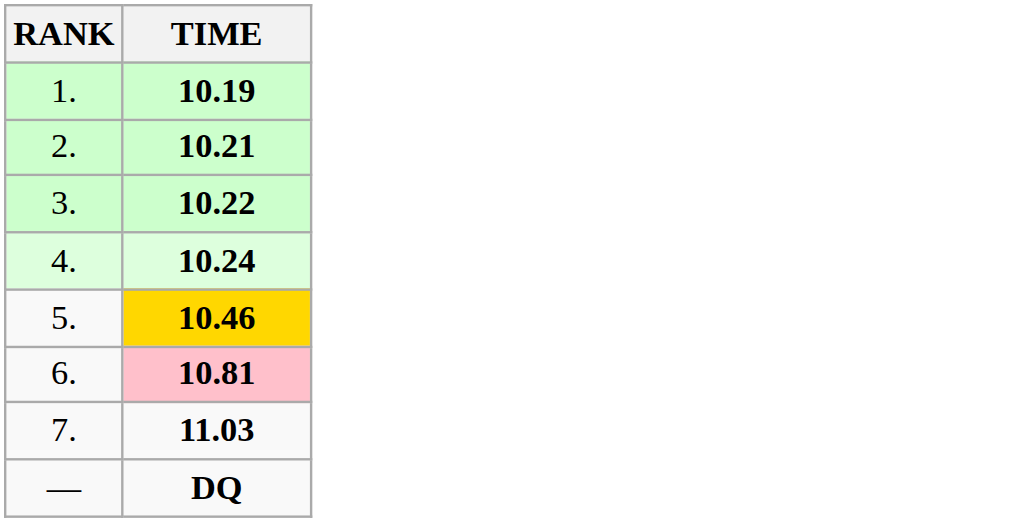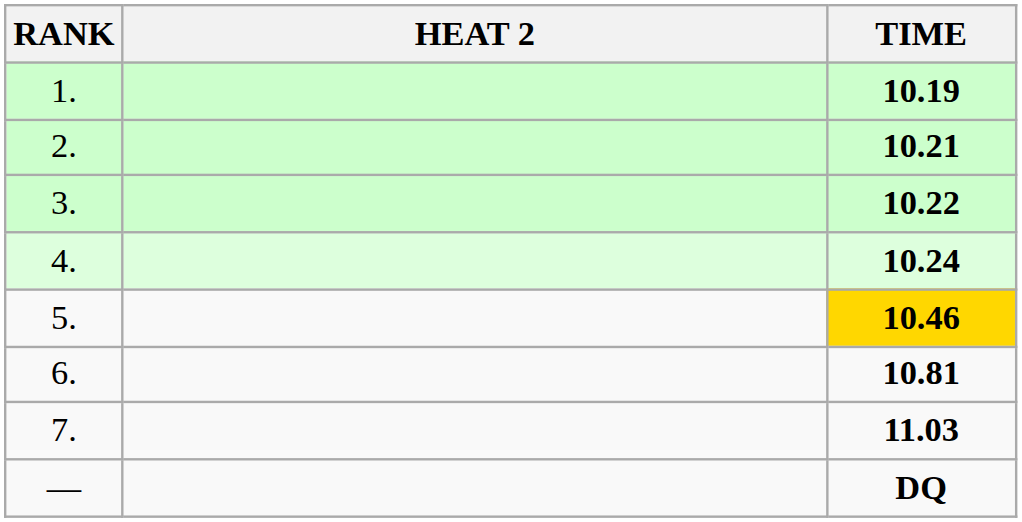+ column: HEAT 2
6. | TIME: pink background -> no background
